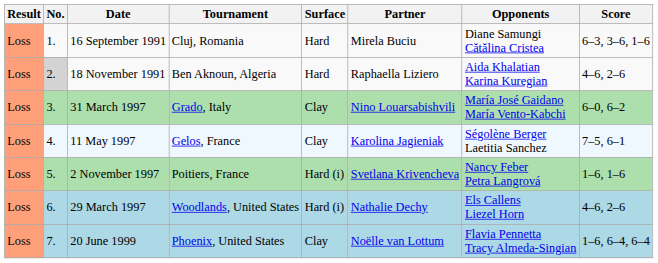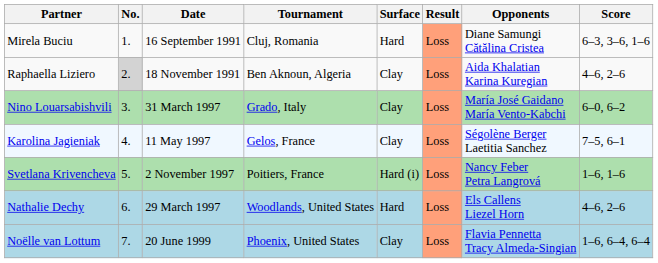columns swapped: Result <-> Partner
18 November 1991 | Surface: Hard -> Clay
29 March 1997 | Surface: Hard (i) -> Hard
